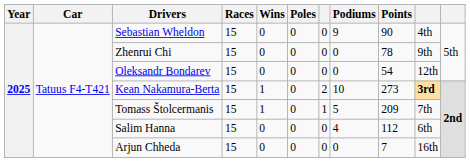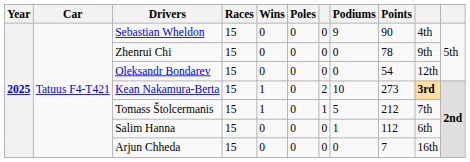Tomass Štolcermanis | Points: 209 -> 212
Salim Hanna | Podiums: 4 -> 1
